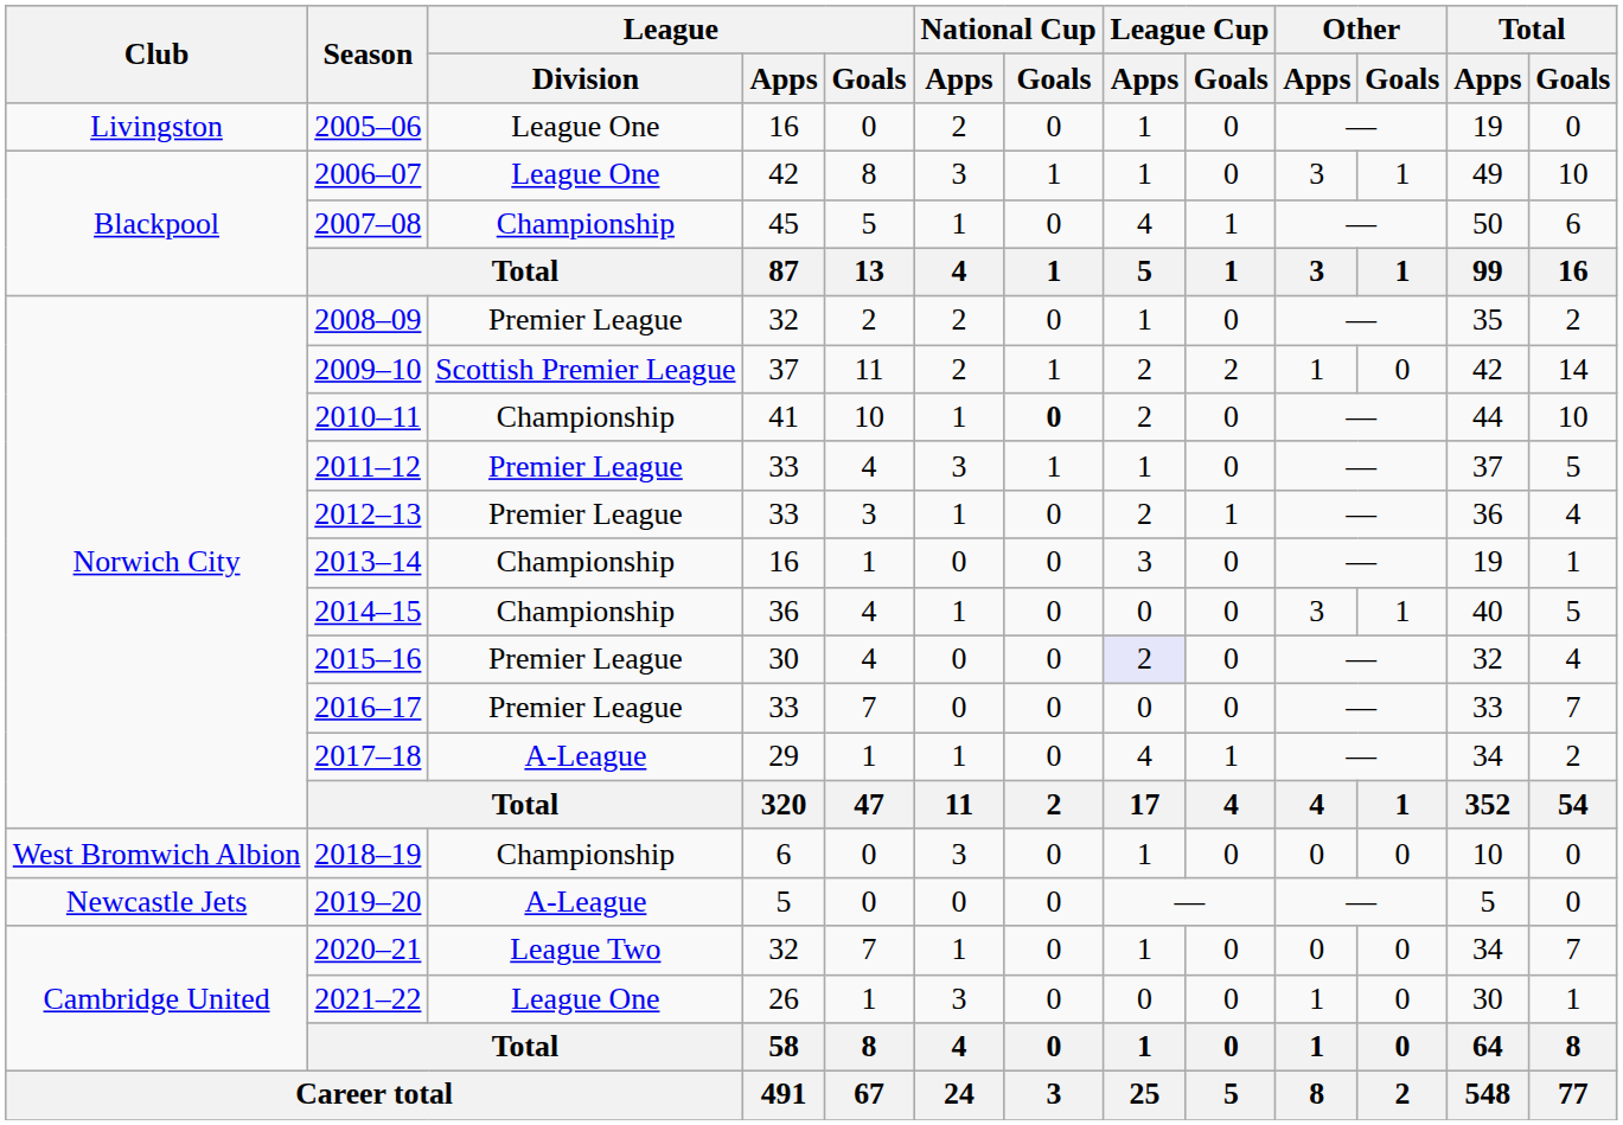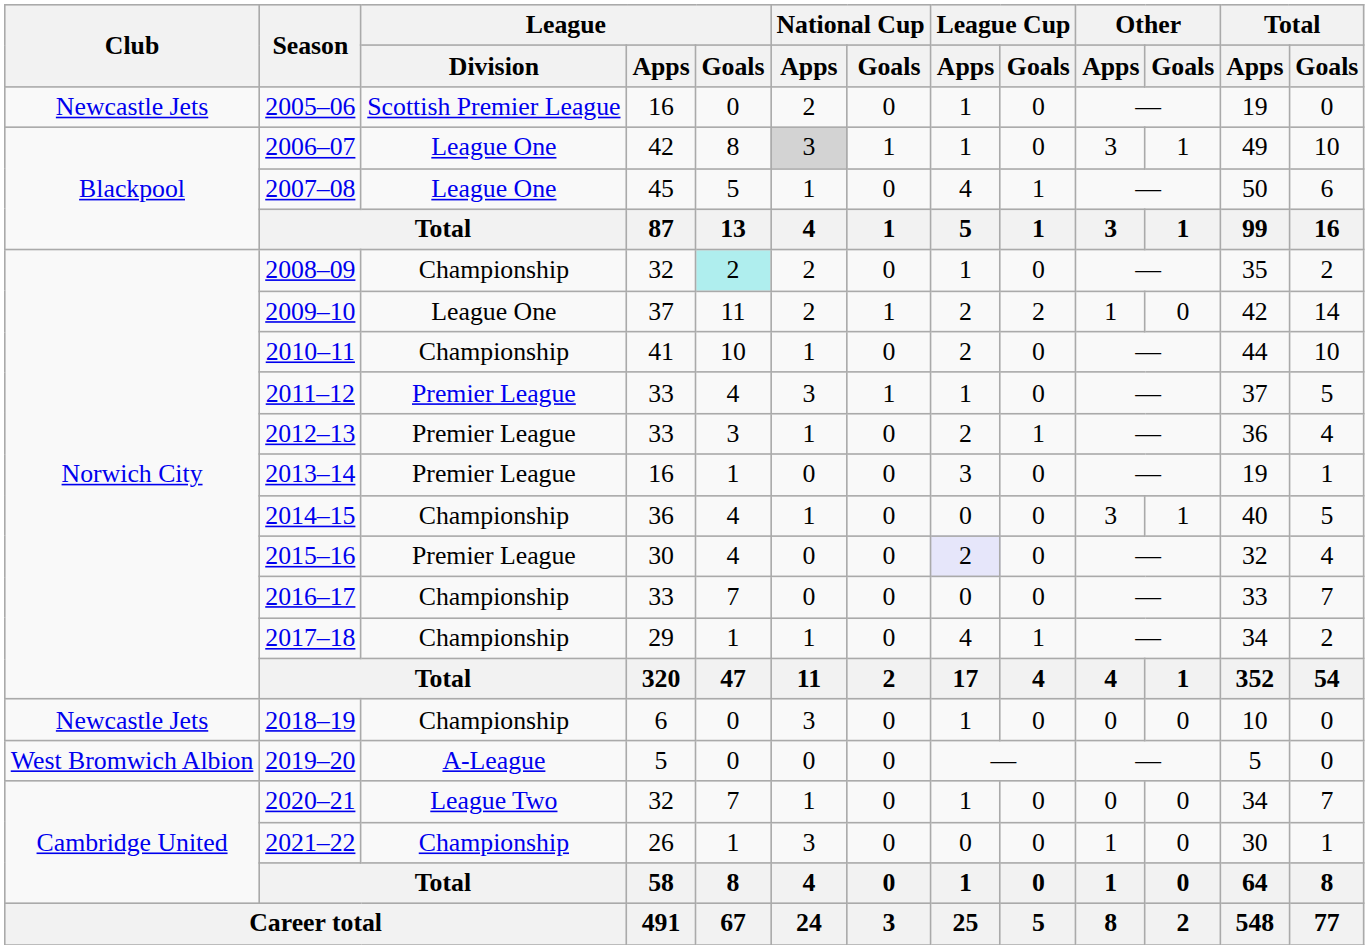2005–06 | Club: Livingston -> Newcastle Jets
2005–06 | League / Division: League One -> Scottish Premier League
2006–07 | National Cup / Apps: no background -> lightgrey background
2007–08 | League / Division: Championship -> League One
2008–09 | League / Division: Premier League -> Championship
2008–09 | League / Goals: no background -> paleturquoise background
2009–10 | League / Division: Scottish Premier League -> League One
2010–11 | National Cup / Goals: bold -> normal
2013–14 | League / Division: Championship -> Premier League
2016–17 | League / Division: Premier League -> Championship
2017–18 | League / Division: A-League -> Championship
2018–19 | Club: West Bromwich Albion -> Newcastle Jets
2019–20 | Club: Newcastle Jets -> West Bromwich Albion
2021–22 | League / Division: League One -> Championship
